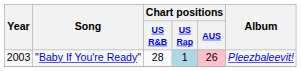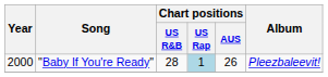"Baby If You're Ready" | Year: 2003 -> 2000
"Baby If You're Ready" | Chart positions / AUS: pink background -> no background
